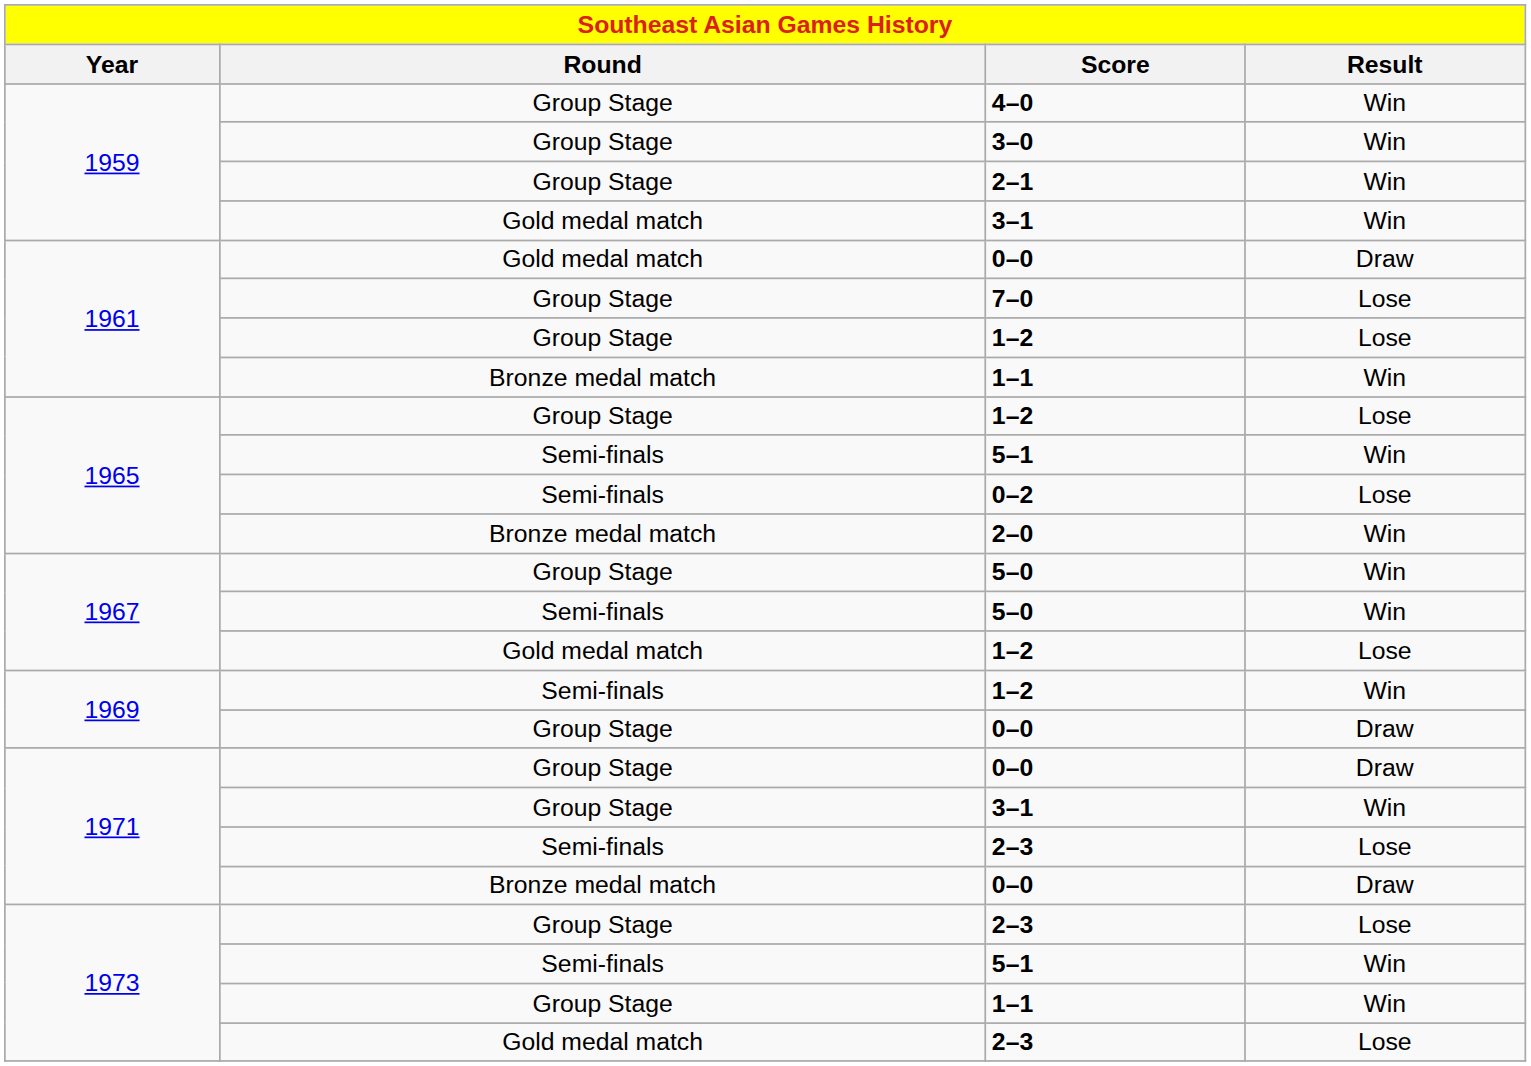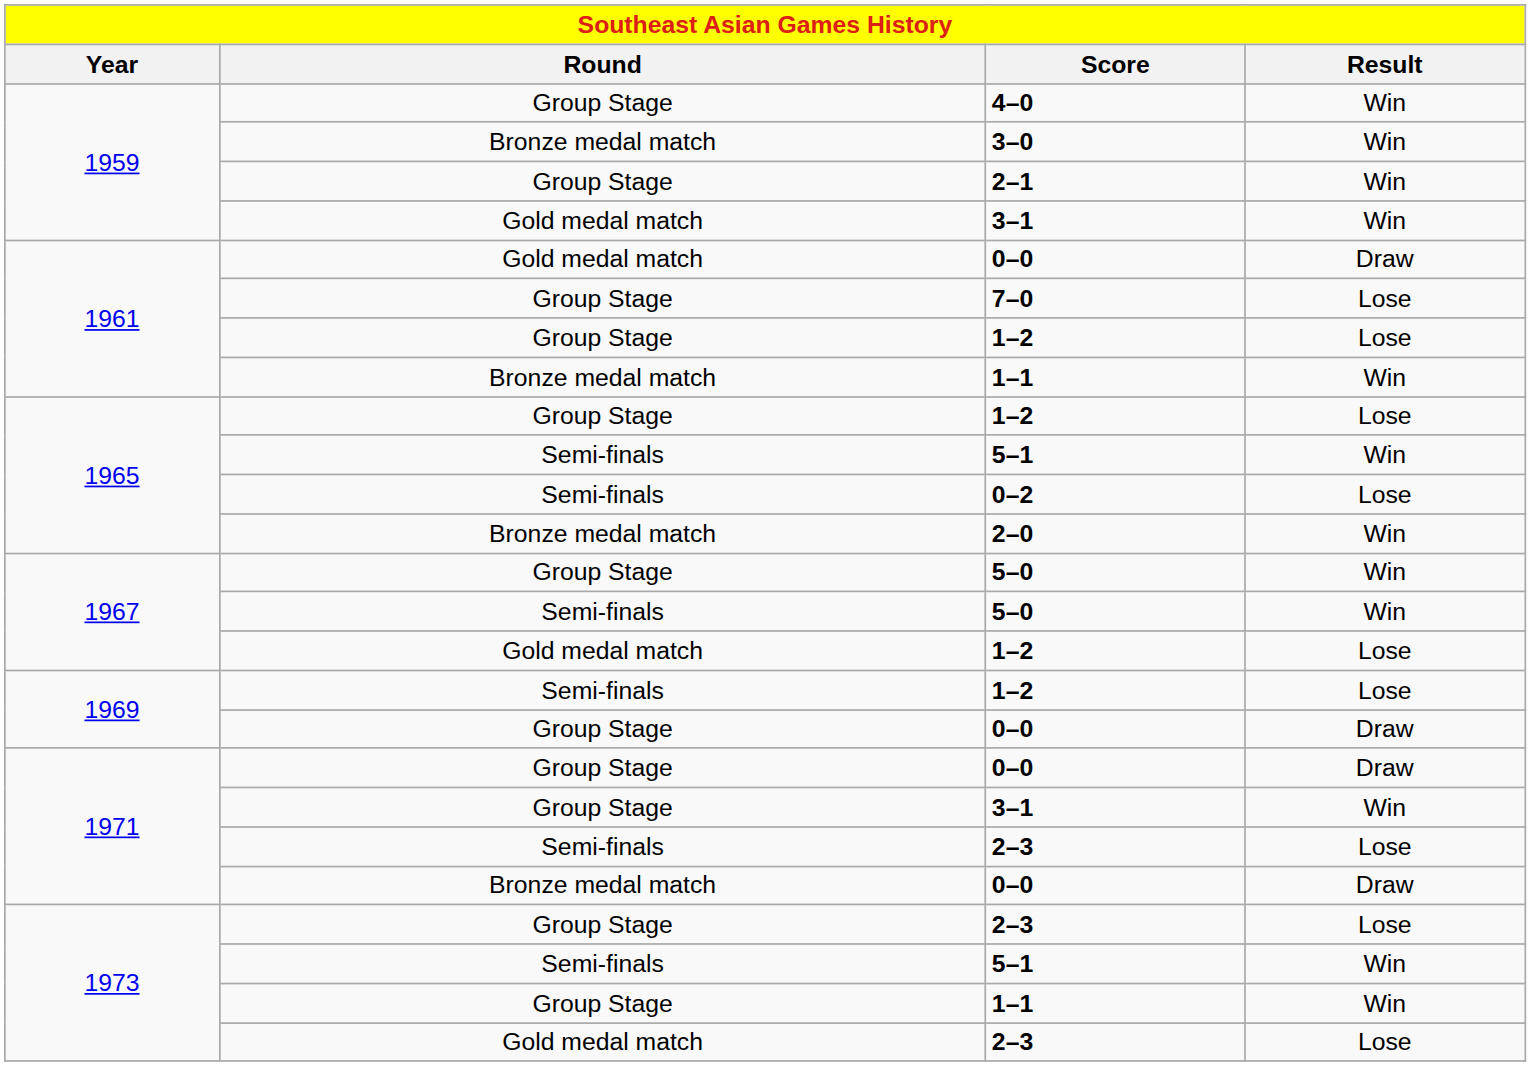3–0 | Round: Group Stage -> Bronze medal match
1969 / 1–2 | Result: Win -> Lose
